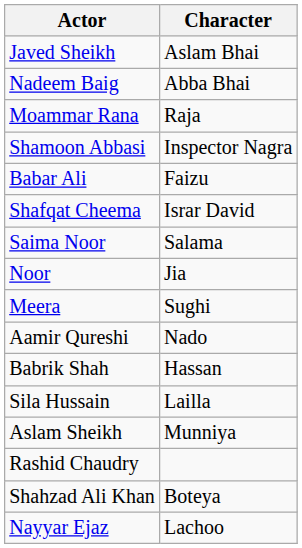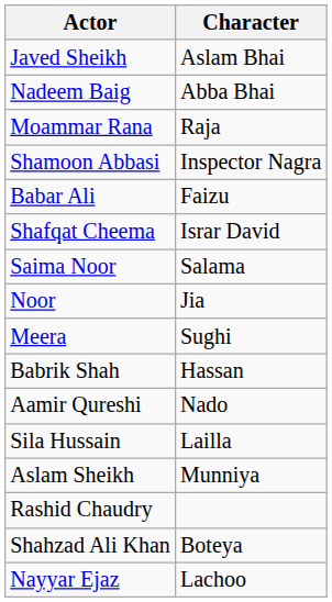rows swapped: Aamir Qureshi <-> Babrik Shah
